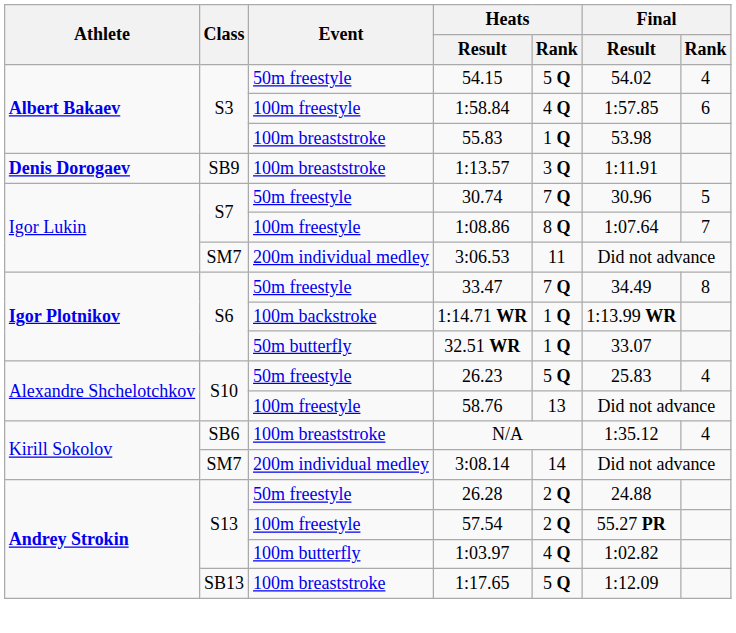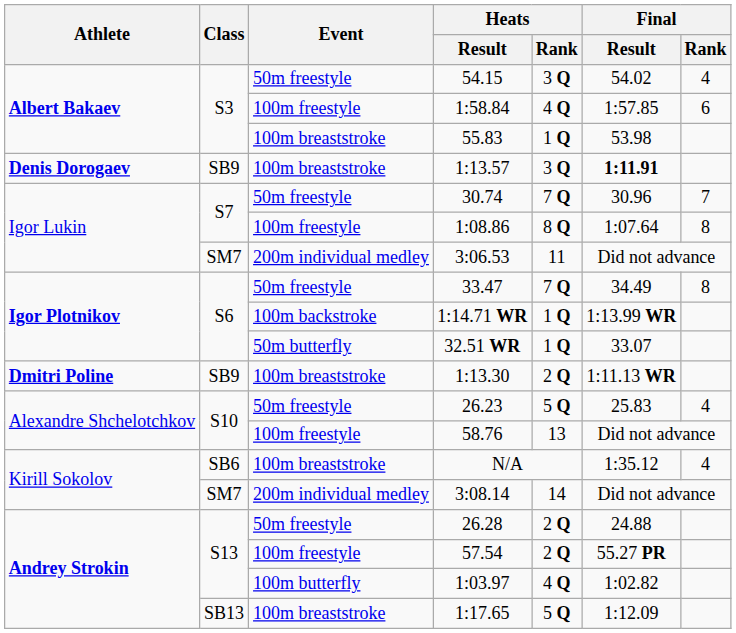54.15 | Heats / Rank: 5 Q -> 3 Q
1:13.57 | Final / Result: normal -> bold
30.74 | Final / Rank: 5 -> 7
1:08.86 | Final / Rank: 7 -> 8
+ row: Dmitri Poline | SB9 | 100m breaststroke | 1:13.30 | 2 Q | 1:11.13 WR
